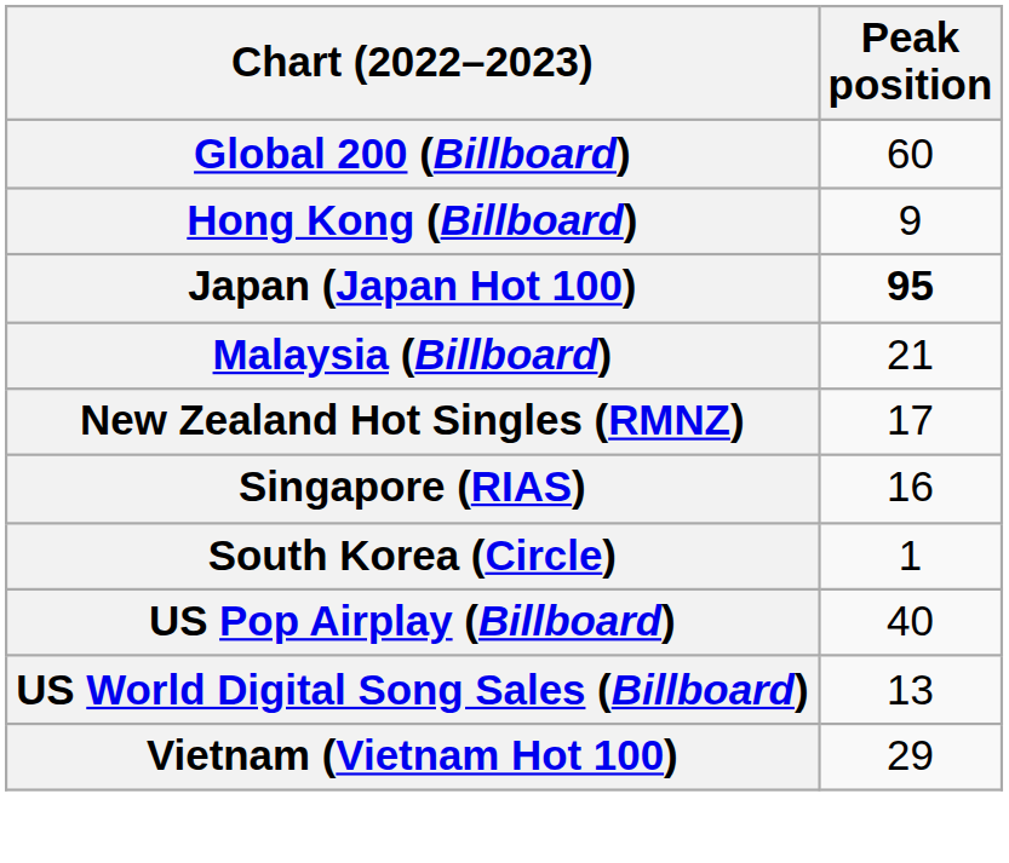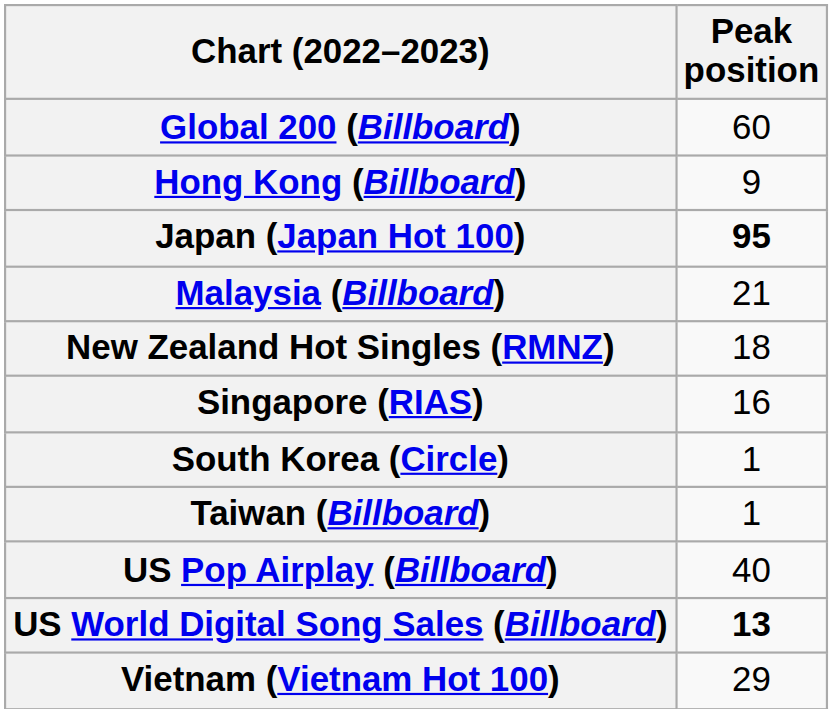New Zealand Hot Singles (RMNZ) | Peak position: 17 -> 18
+ row: Taiwan (Billboard) | 1
US World Digital Song Sales (Billboard) | Peak position: normal -> bold
